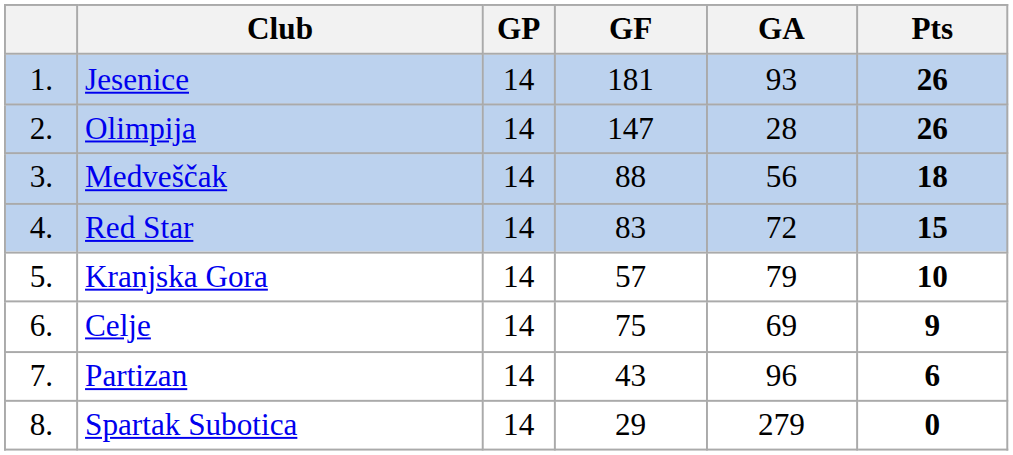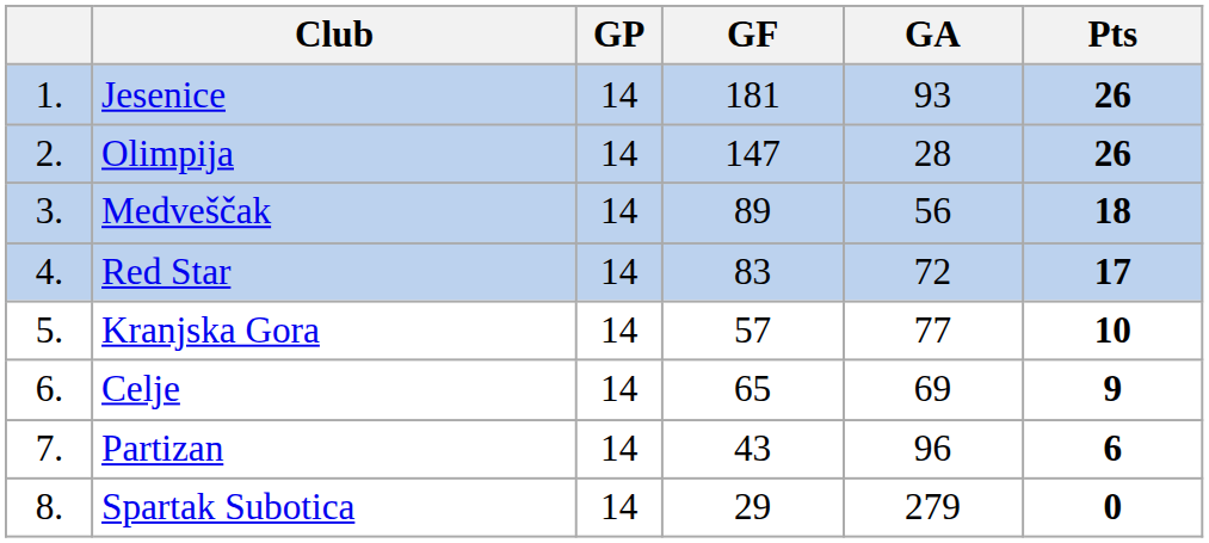Medveščak | GF: 88 -> 89
Red Star | Pts: 15 -> 17
Kranjska Gora | GA: 79 -> 77
Celje | GF: 75 -> 65
